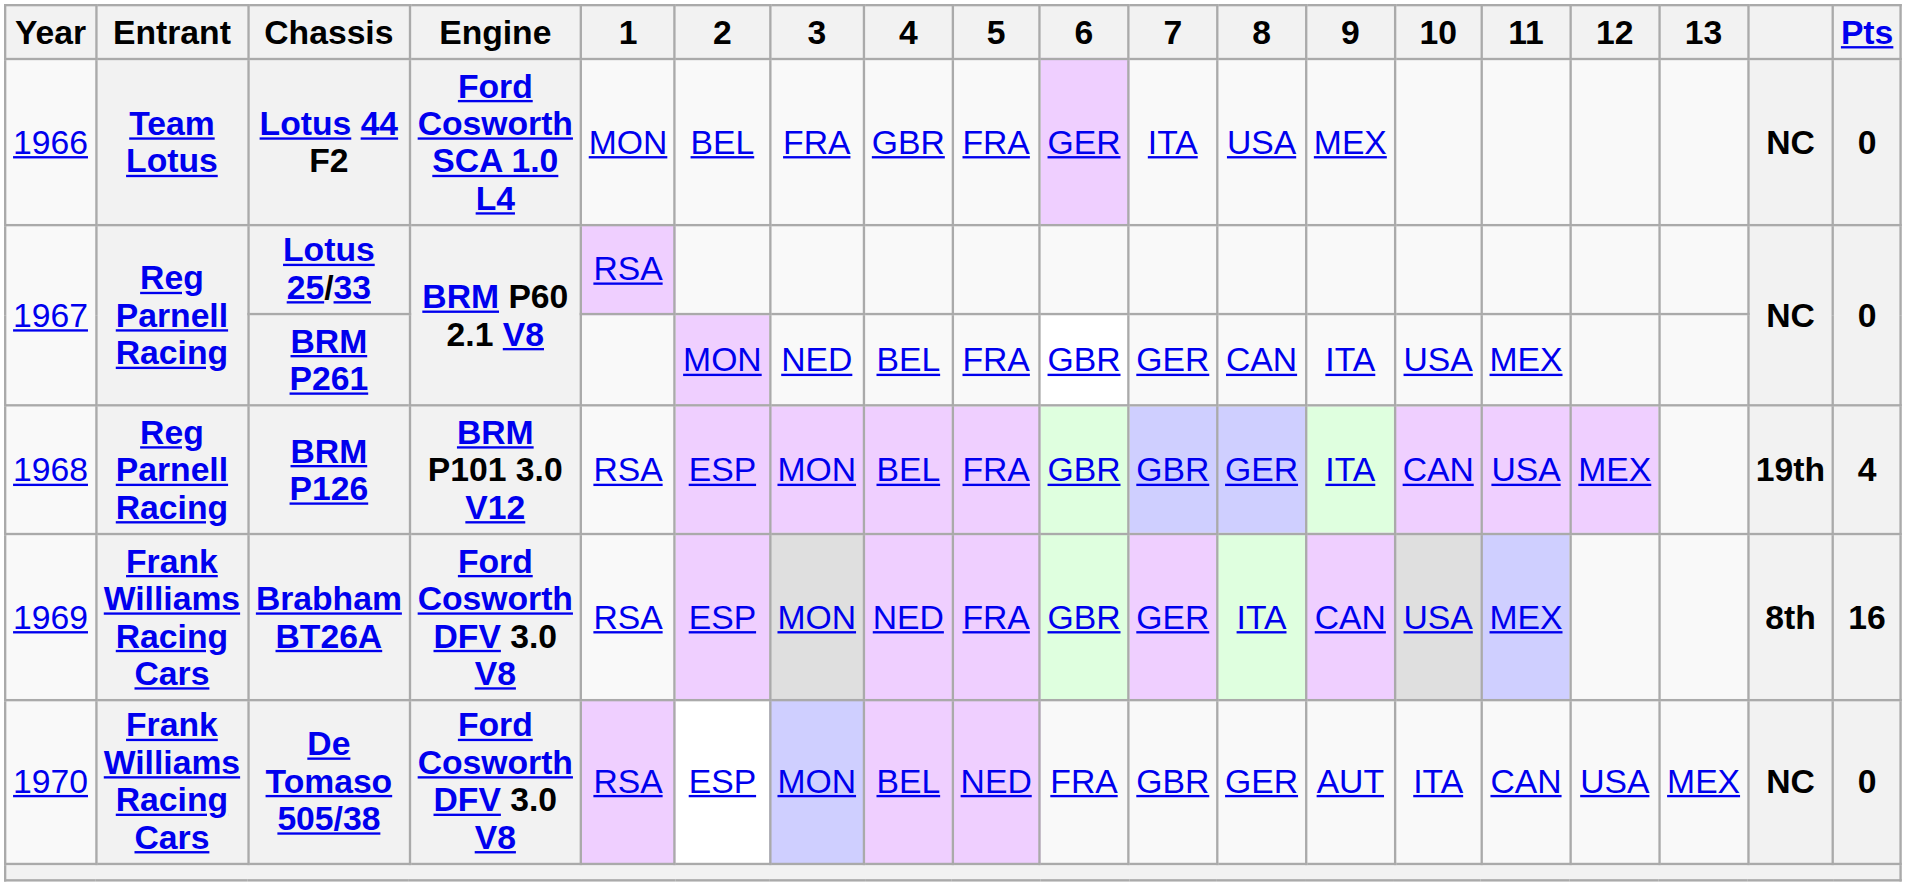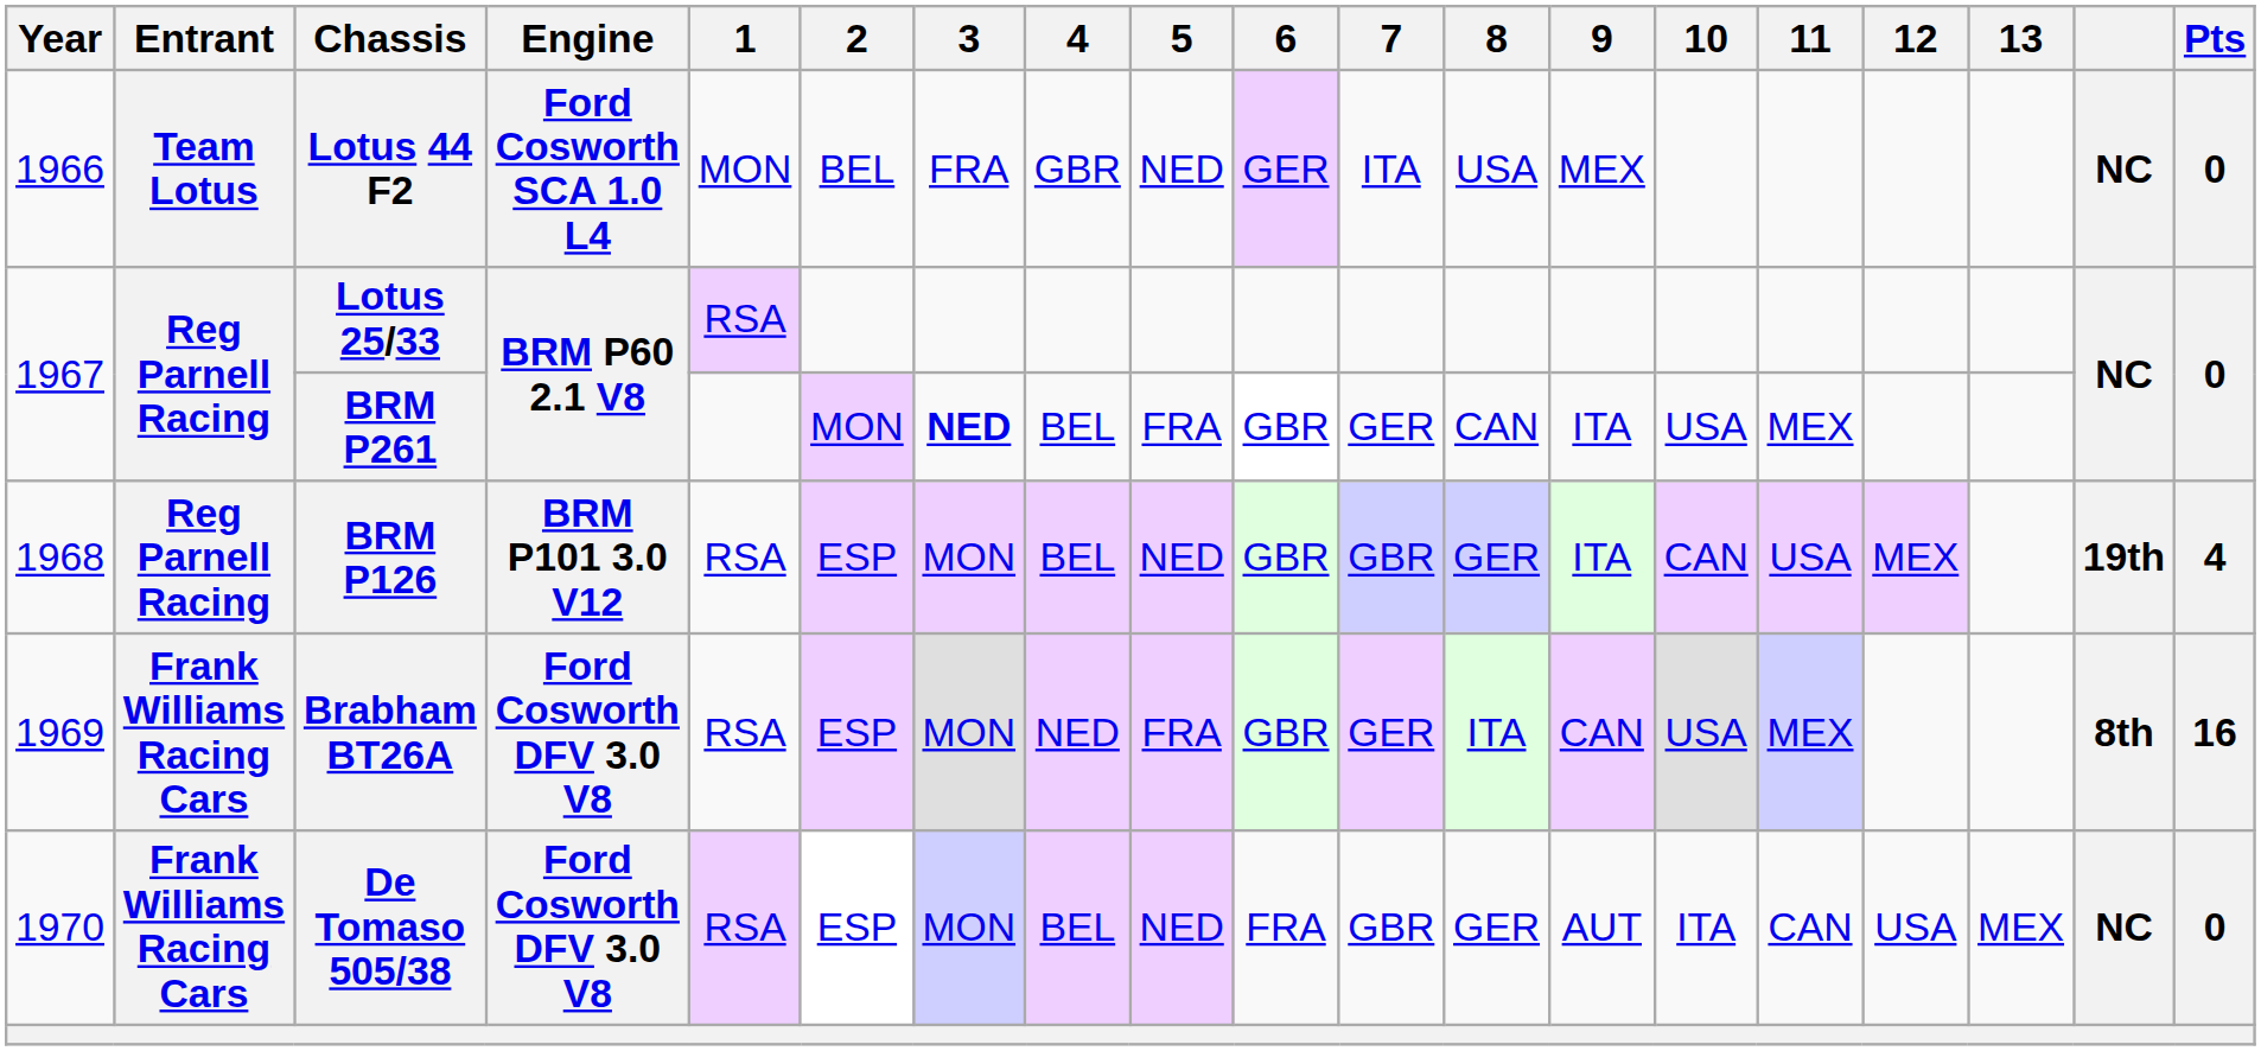Lotus 44 F2 | 5: FRA -> NED
BRM P261 | 3: normal -> bold
BRM P126 | 5: FRA -> NED
